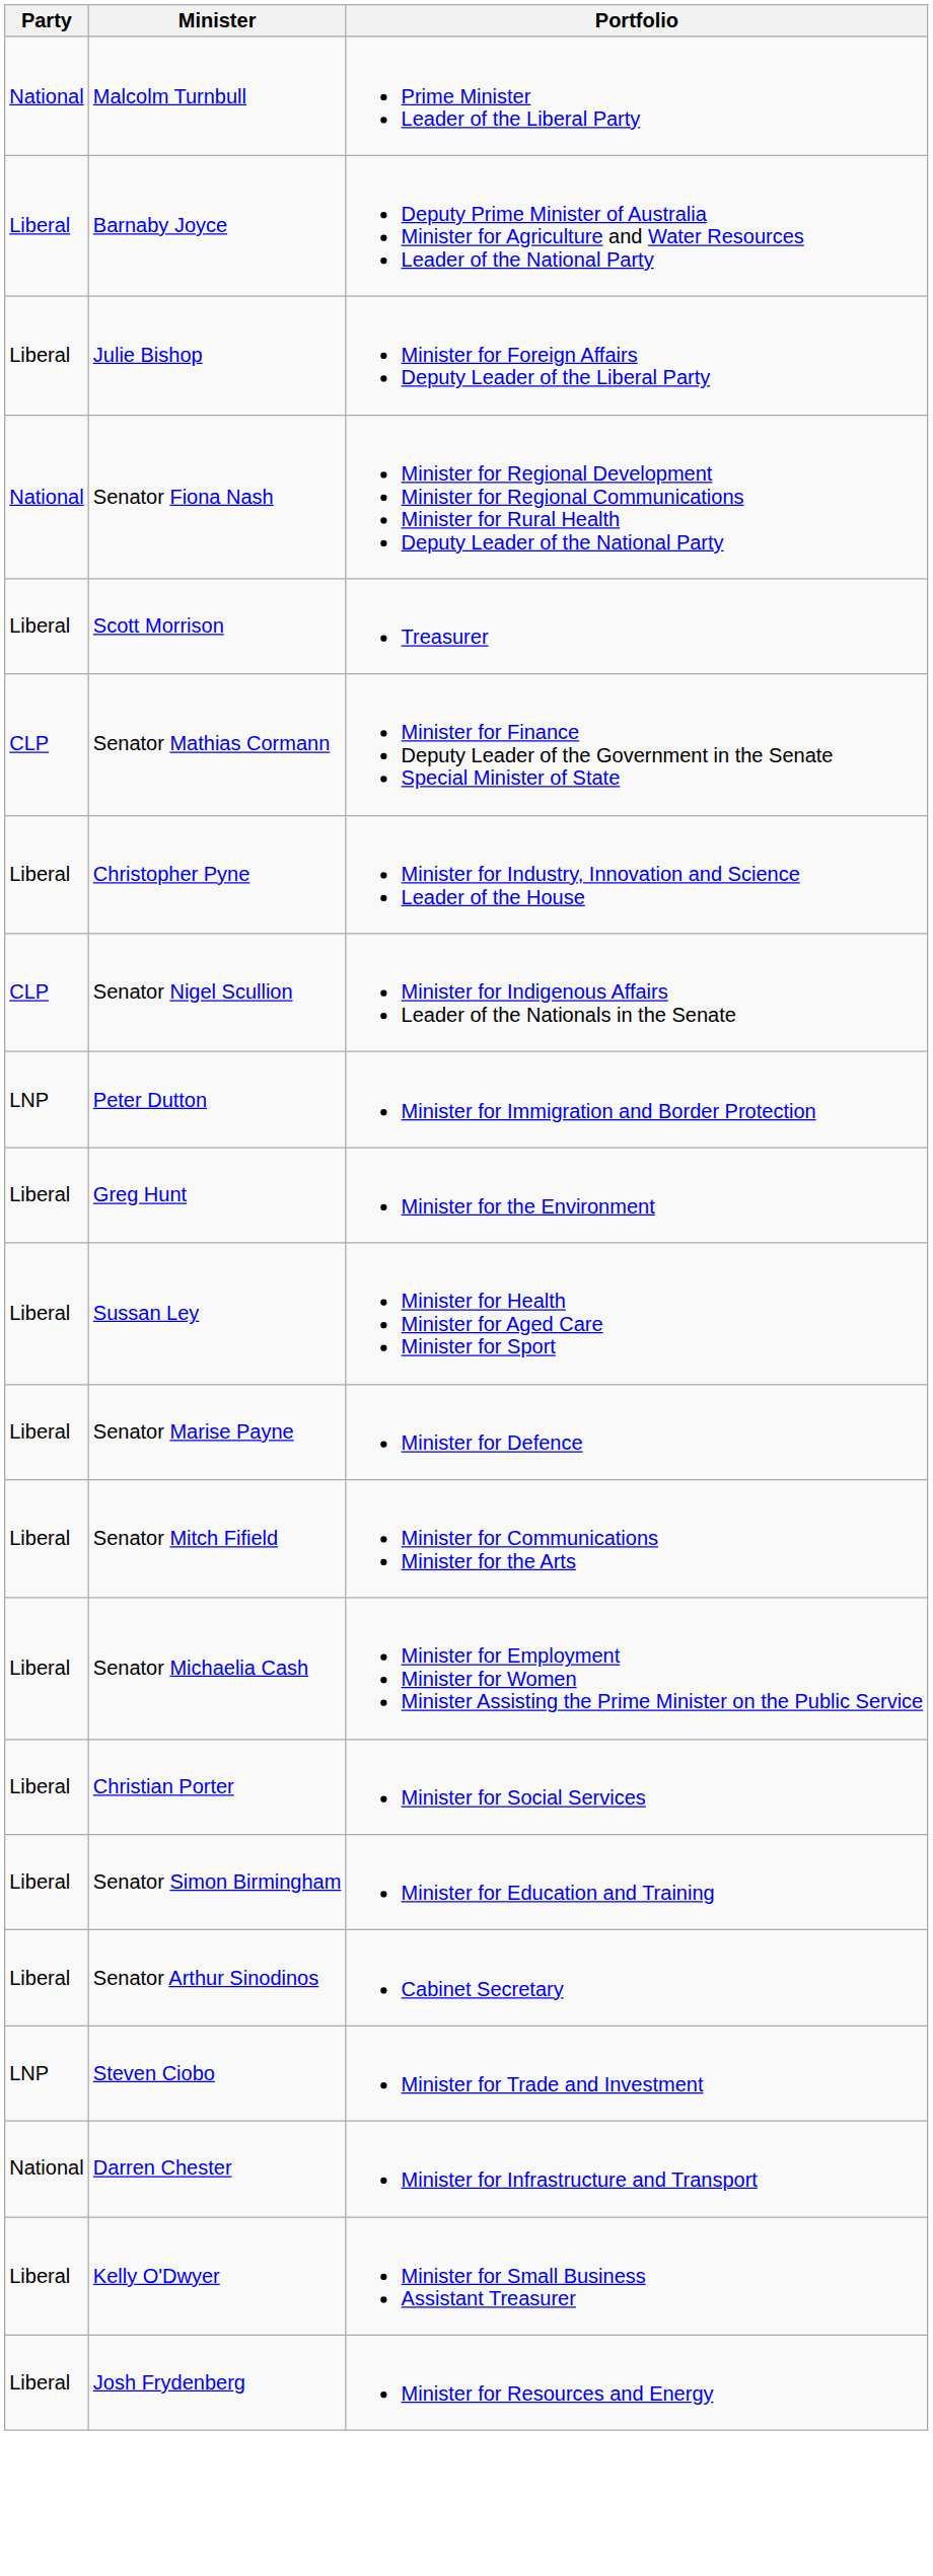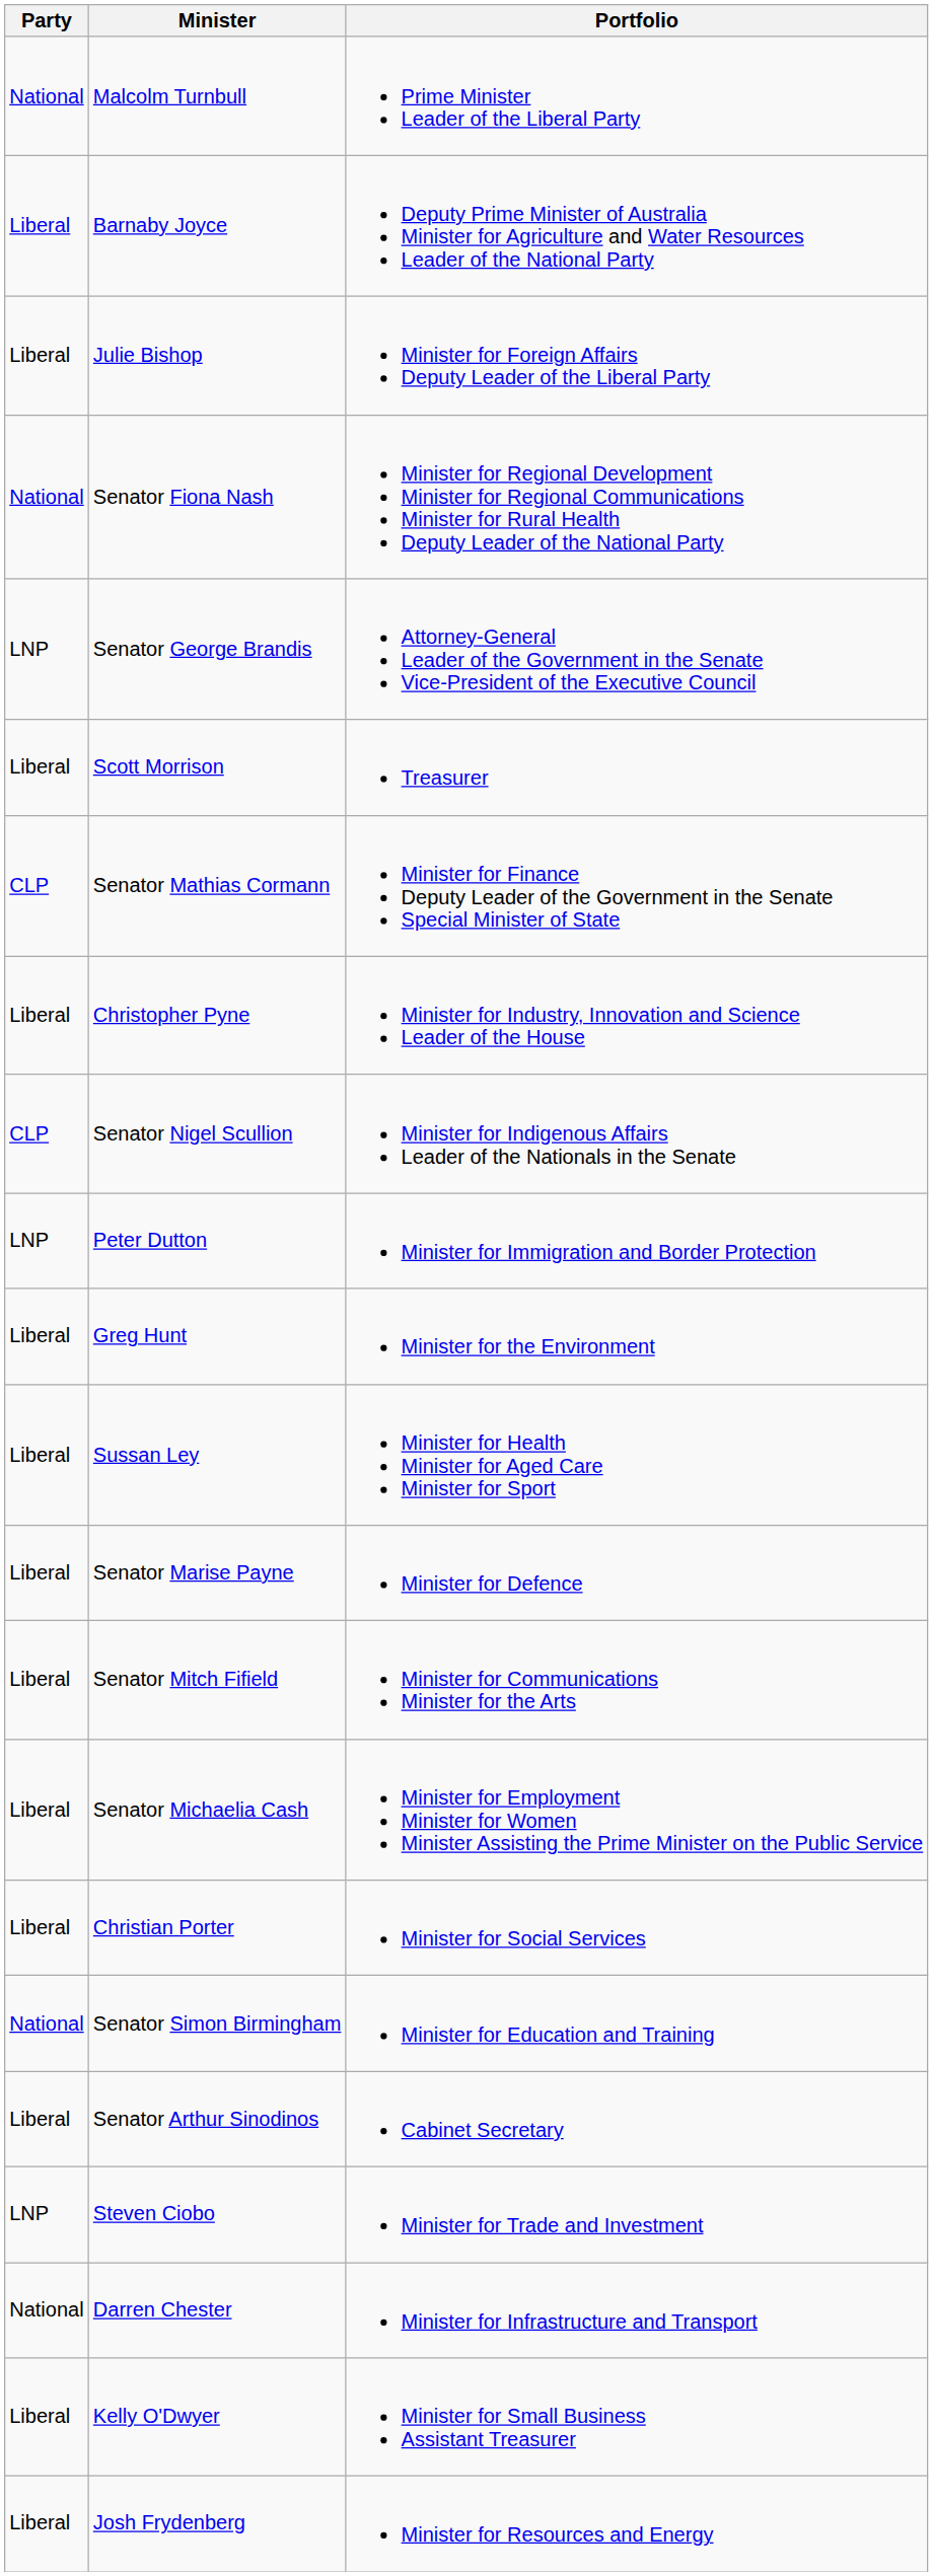+ row: LNP | Senator George Brandis | Attorney-General Leader of the Government in the Senate Vice-President of the Executive Council
Senator Simon Birmingham | Party: Liberal -> National
